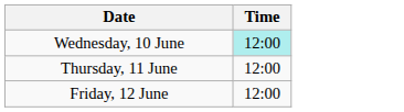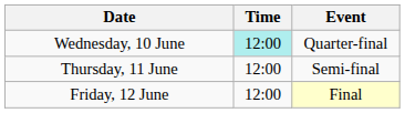+ column: Event | Quarter-final | Semi-final | Final
